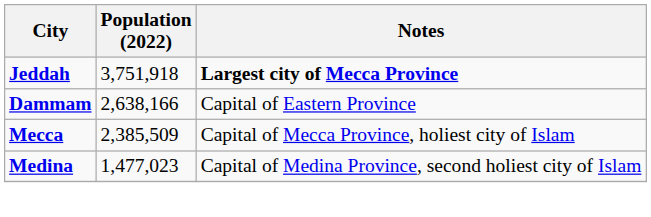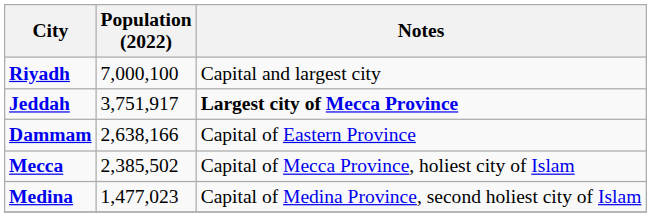+ row: Riyadh | 7,000,100 | Capital and largest city
Jeddah | Population (2022): 3,751,918 -> 3,751,917
Mecca | Population (2022): 2,385,509 -> 2,385,502
